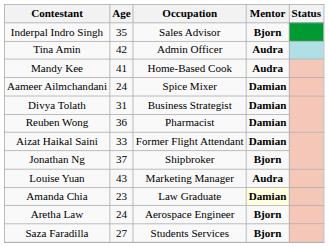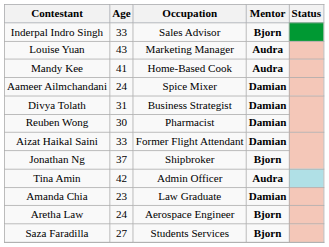Inderpal Indro Singh | Age: 35 -> 33
rows swapped: Tina Amin <-> Louise Yuan
Reuben Wong | Age: 36 -> 30
Amanda Chia | Mentor: lightyellow background -> no background
